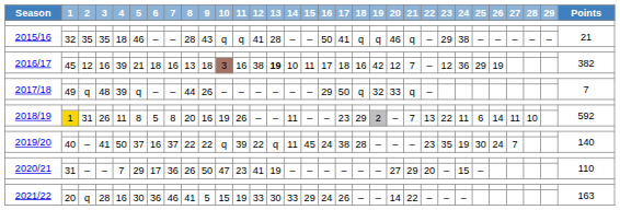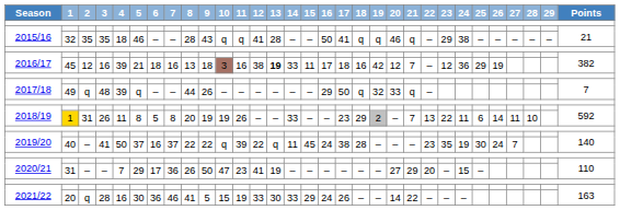2016/17 / 45 | 14: 10 -> 33
2018/19 / 1 | 9: 16 -> 19
2018/19 / 1 | 14: 11 -> 33
